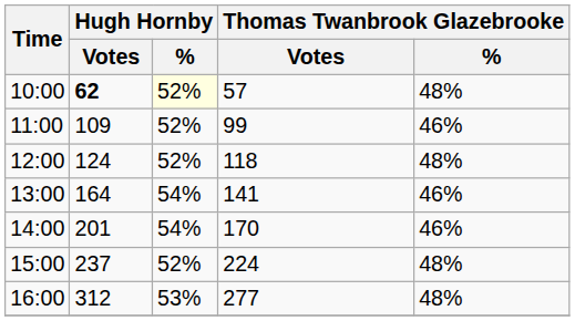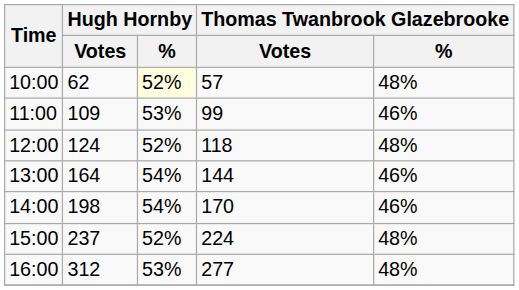10:00 | Hugh Hornby / Votes: bold -> normal
11:00 | Hugh Hornby / %: 52% -> 53%
13:00 | Thomas Twanbrook Glazebrooke / Votes: 141 -> 144
14:00 | Hugh Hornby / Votes: 201 -> 198
